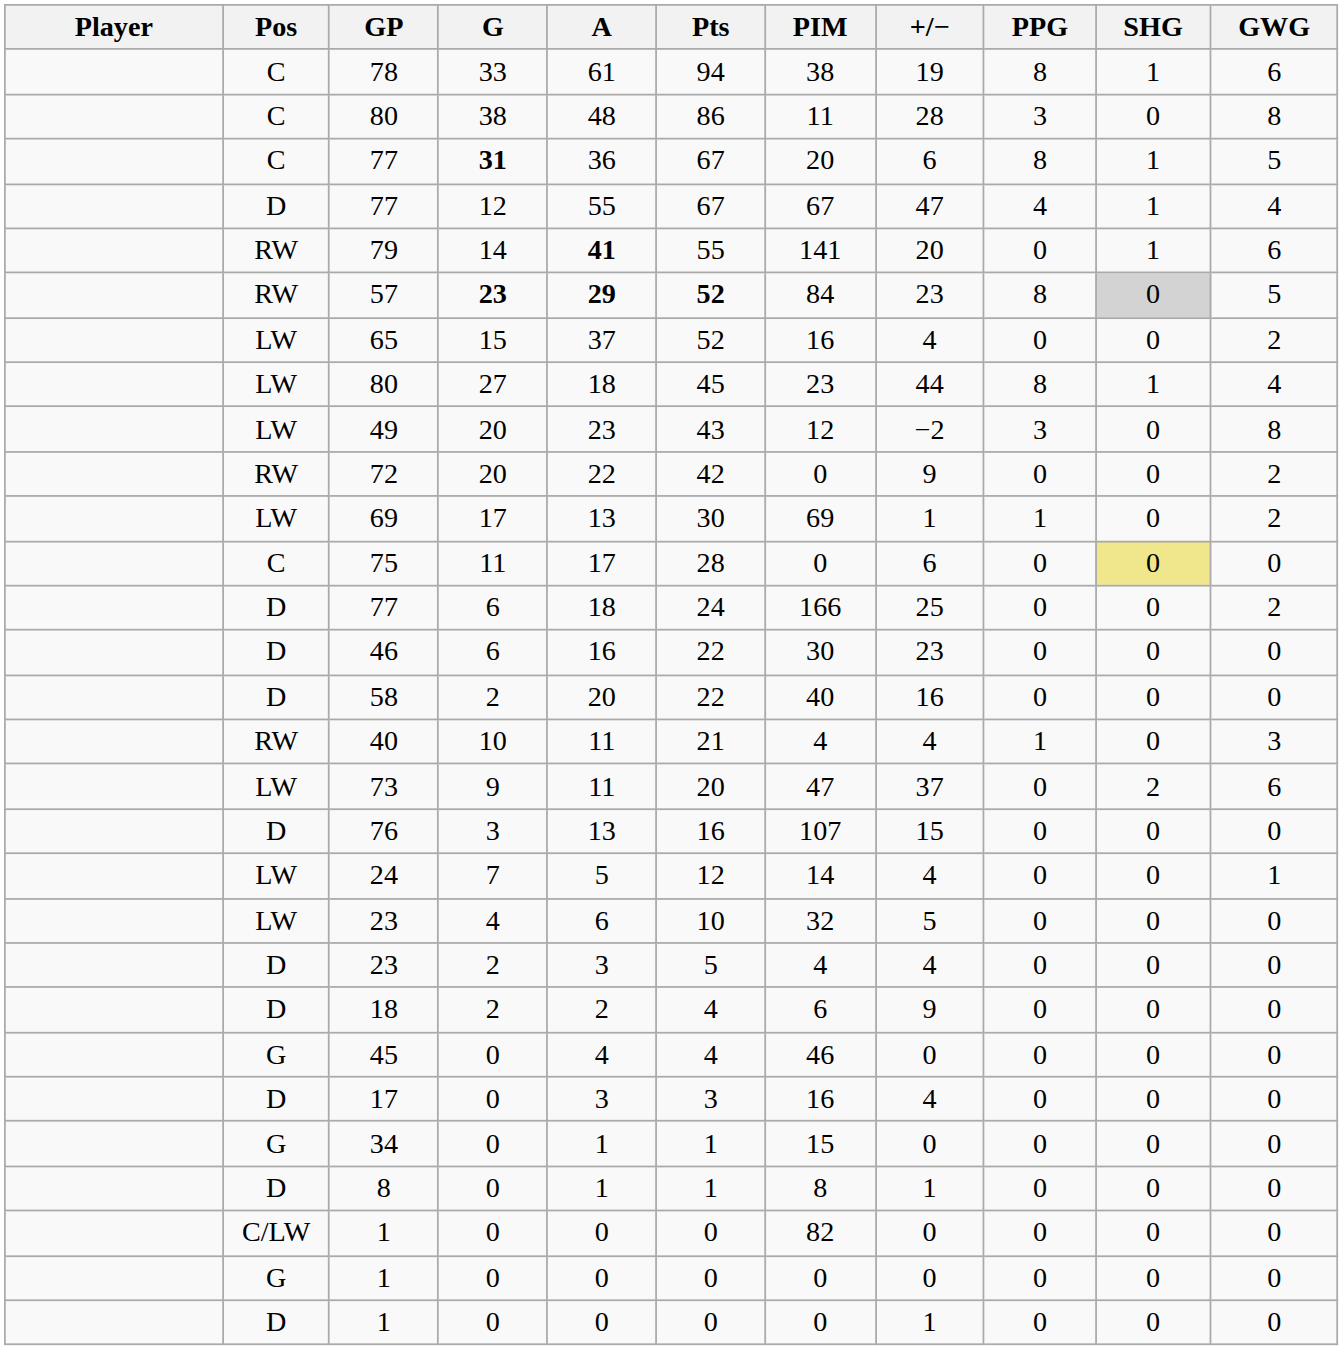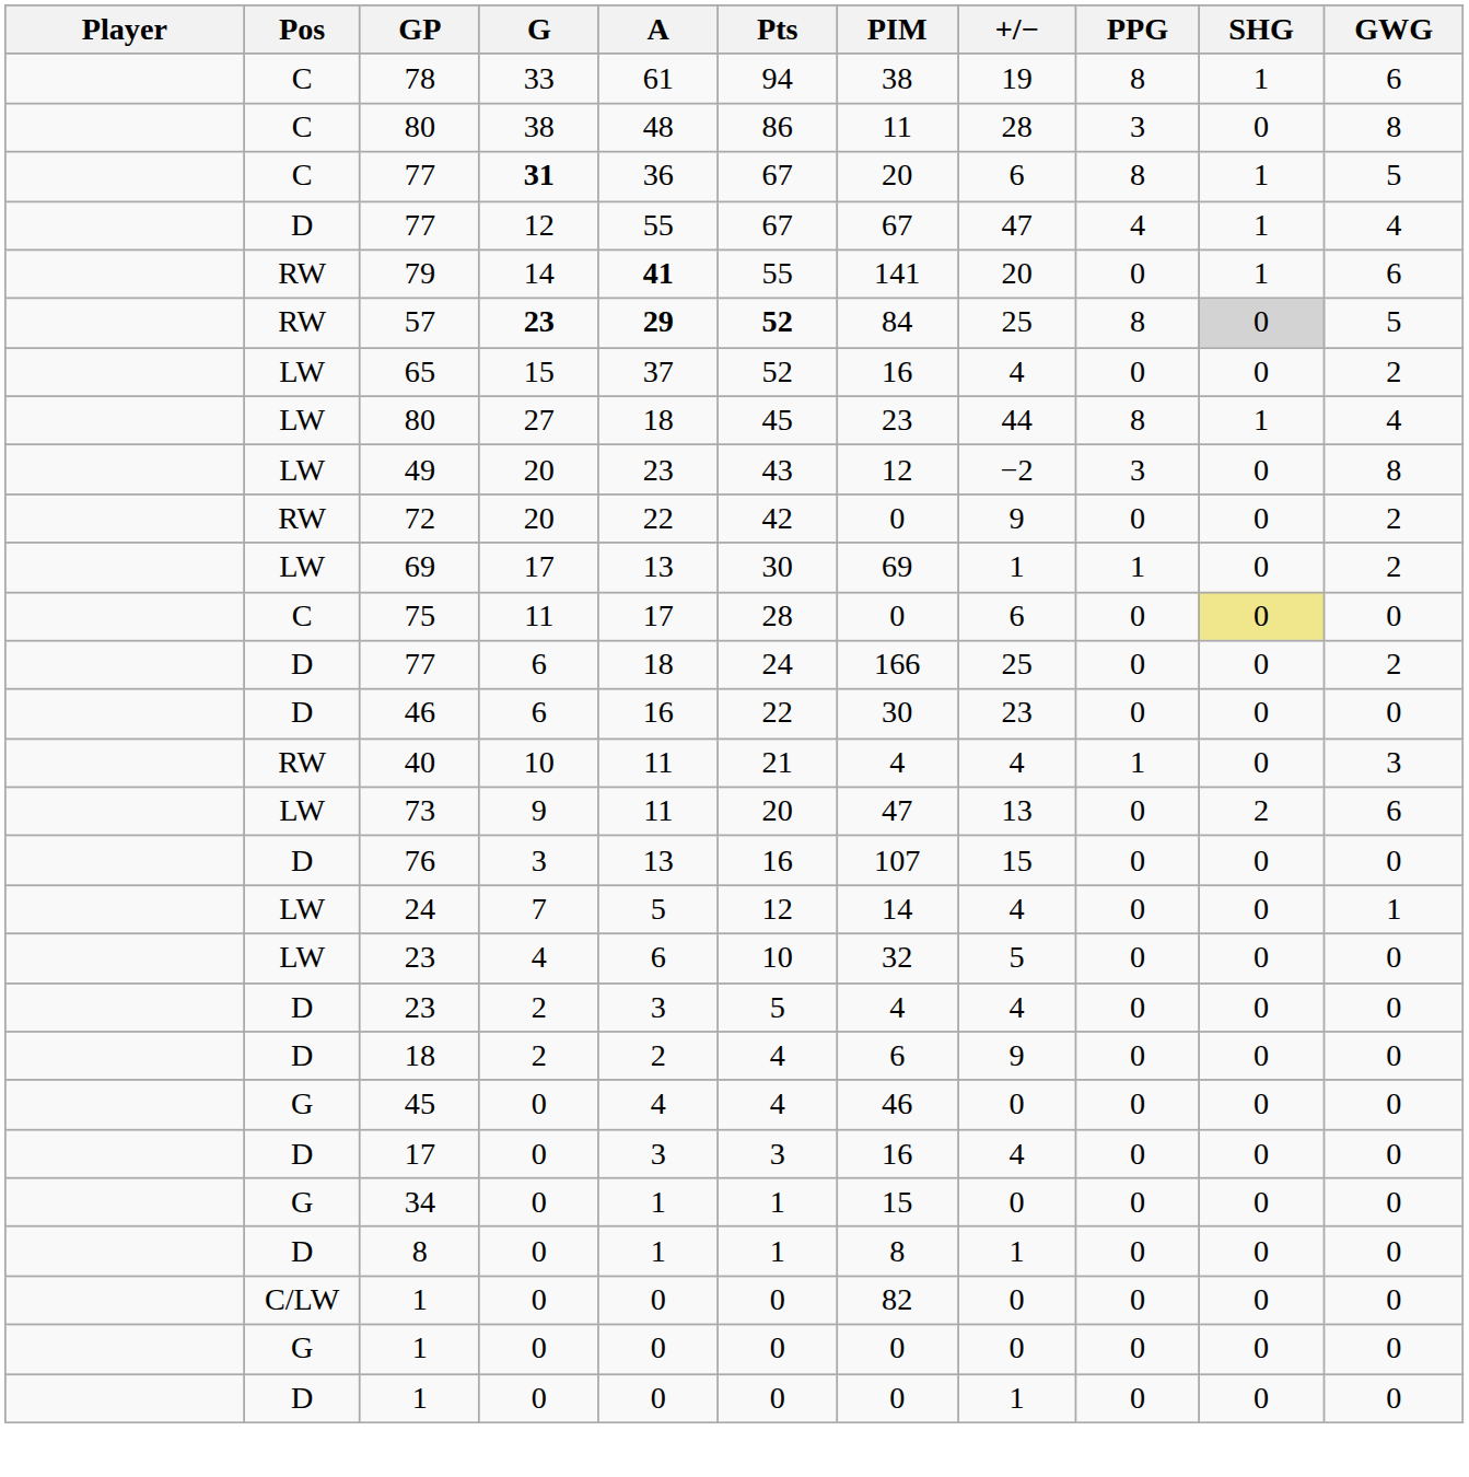57 | +/−: 23 -> 25
- row: D | 58 | 2 | 20 | 22 | 40 | 16 | 0 | 0 | 0
73 | +/−: 37 -> 13
